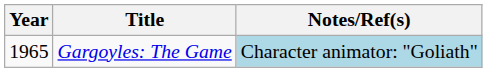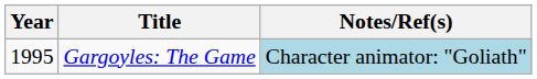Gargoyles: The Game | Year: 1965 -> 1995
